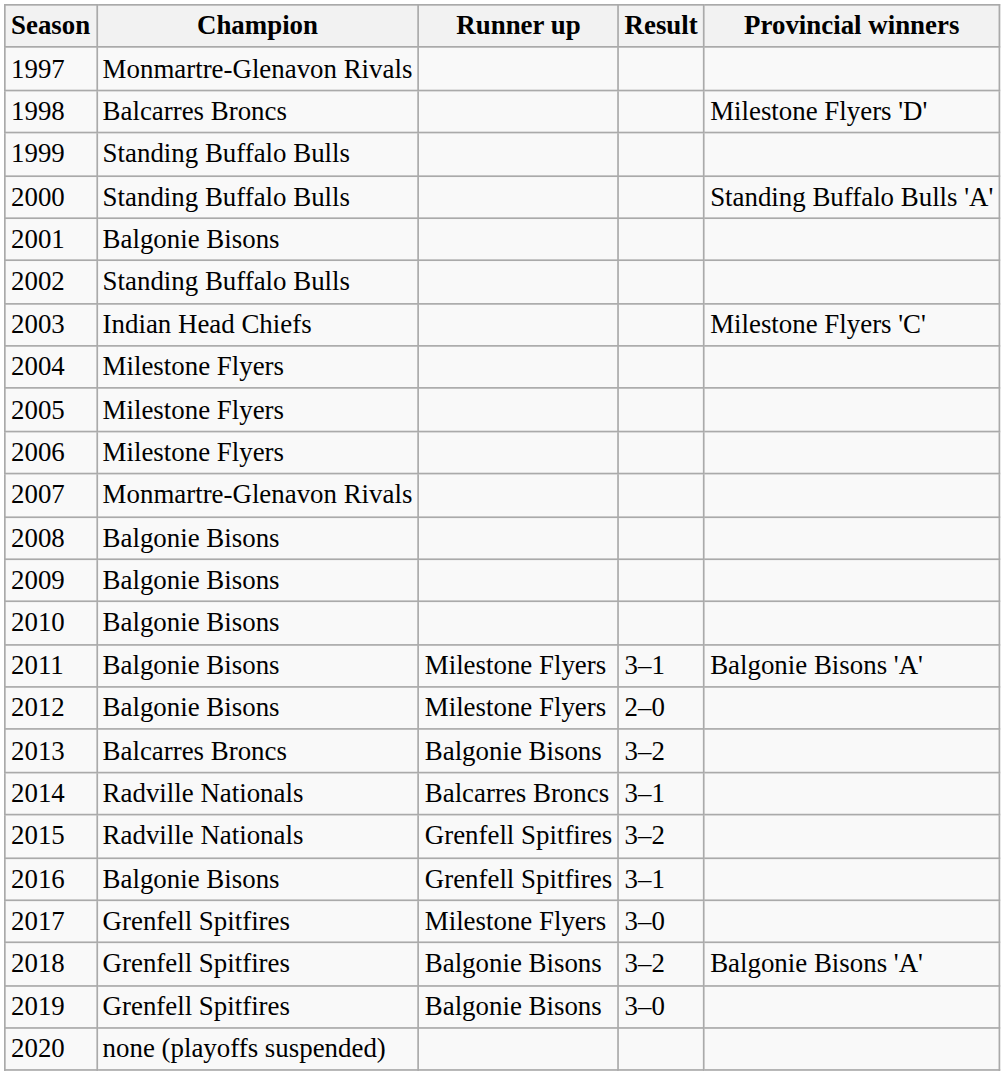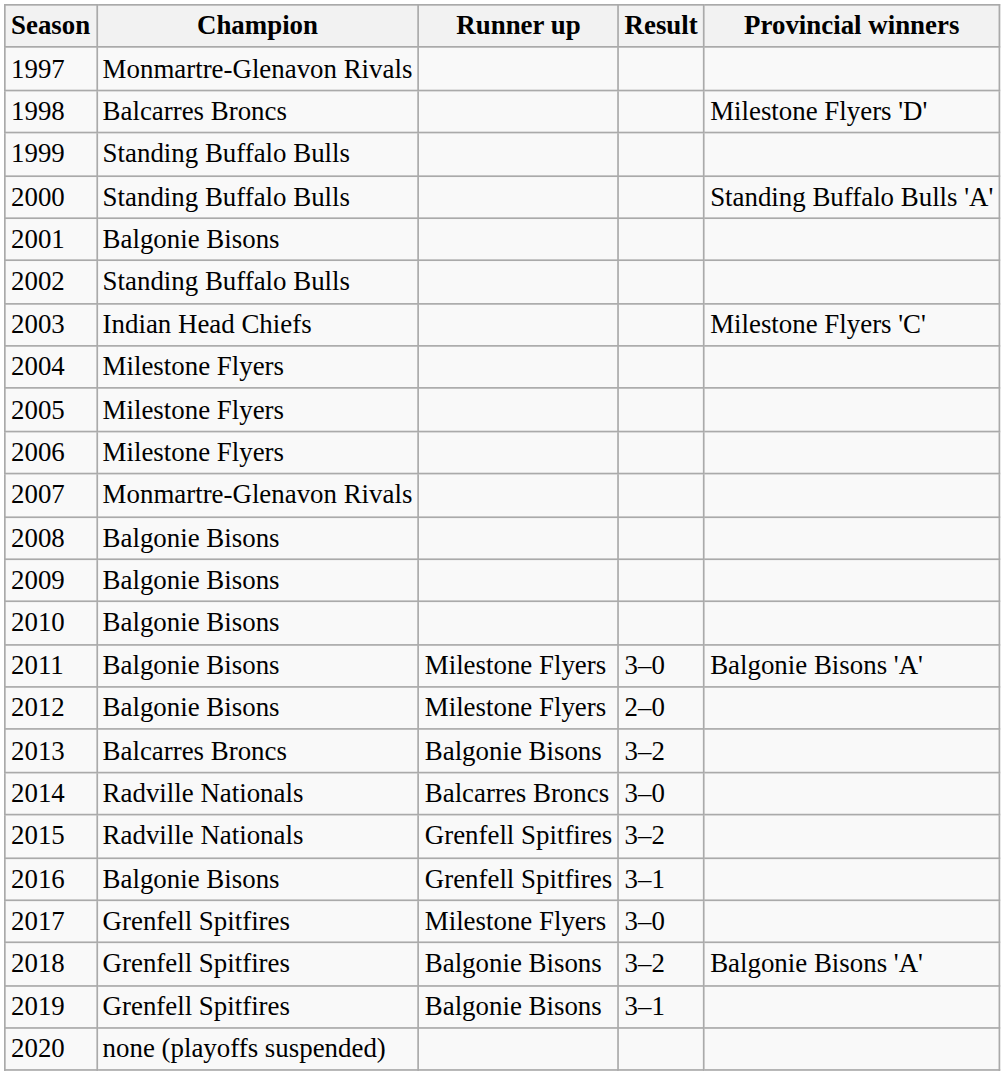2011 | Result: 3–1 -> 3–0
2014 | Result: 3–1 -> 3–0
2019 | Result: 3–0 -> 3–1
